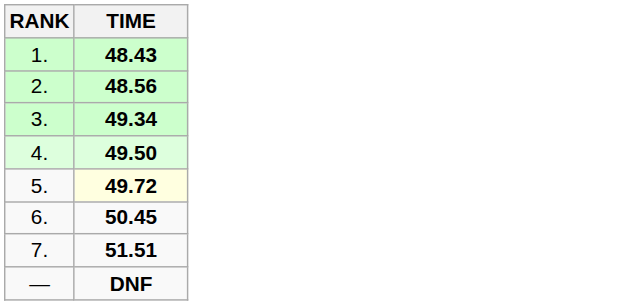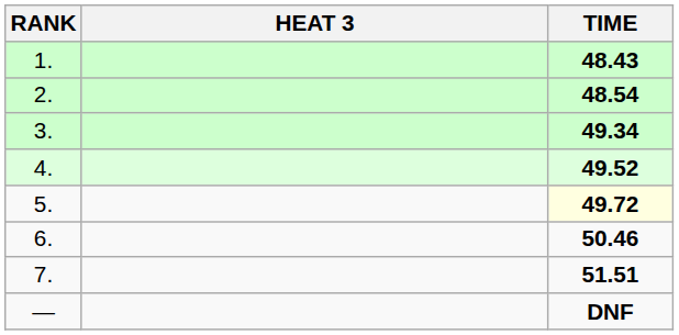+ column: HEAT 3
2. | TIME: 48.56 -> 48.54
4. | TIME: 49.50 -> 49.52
6. | TIME: 50.45 -> 50.46
